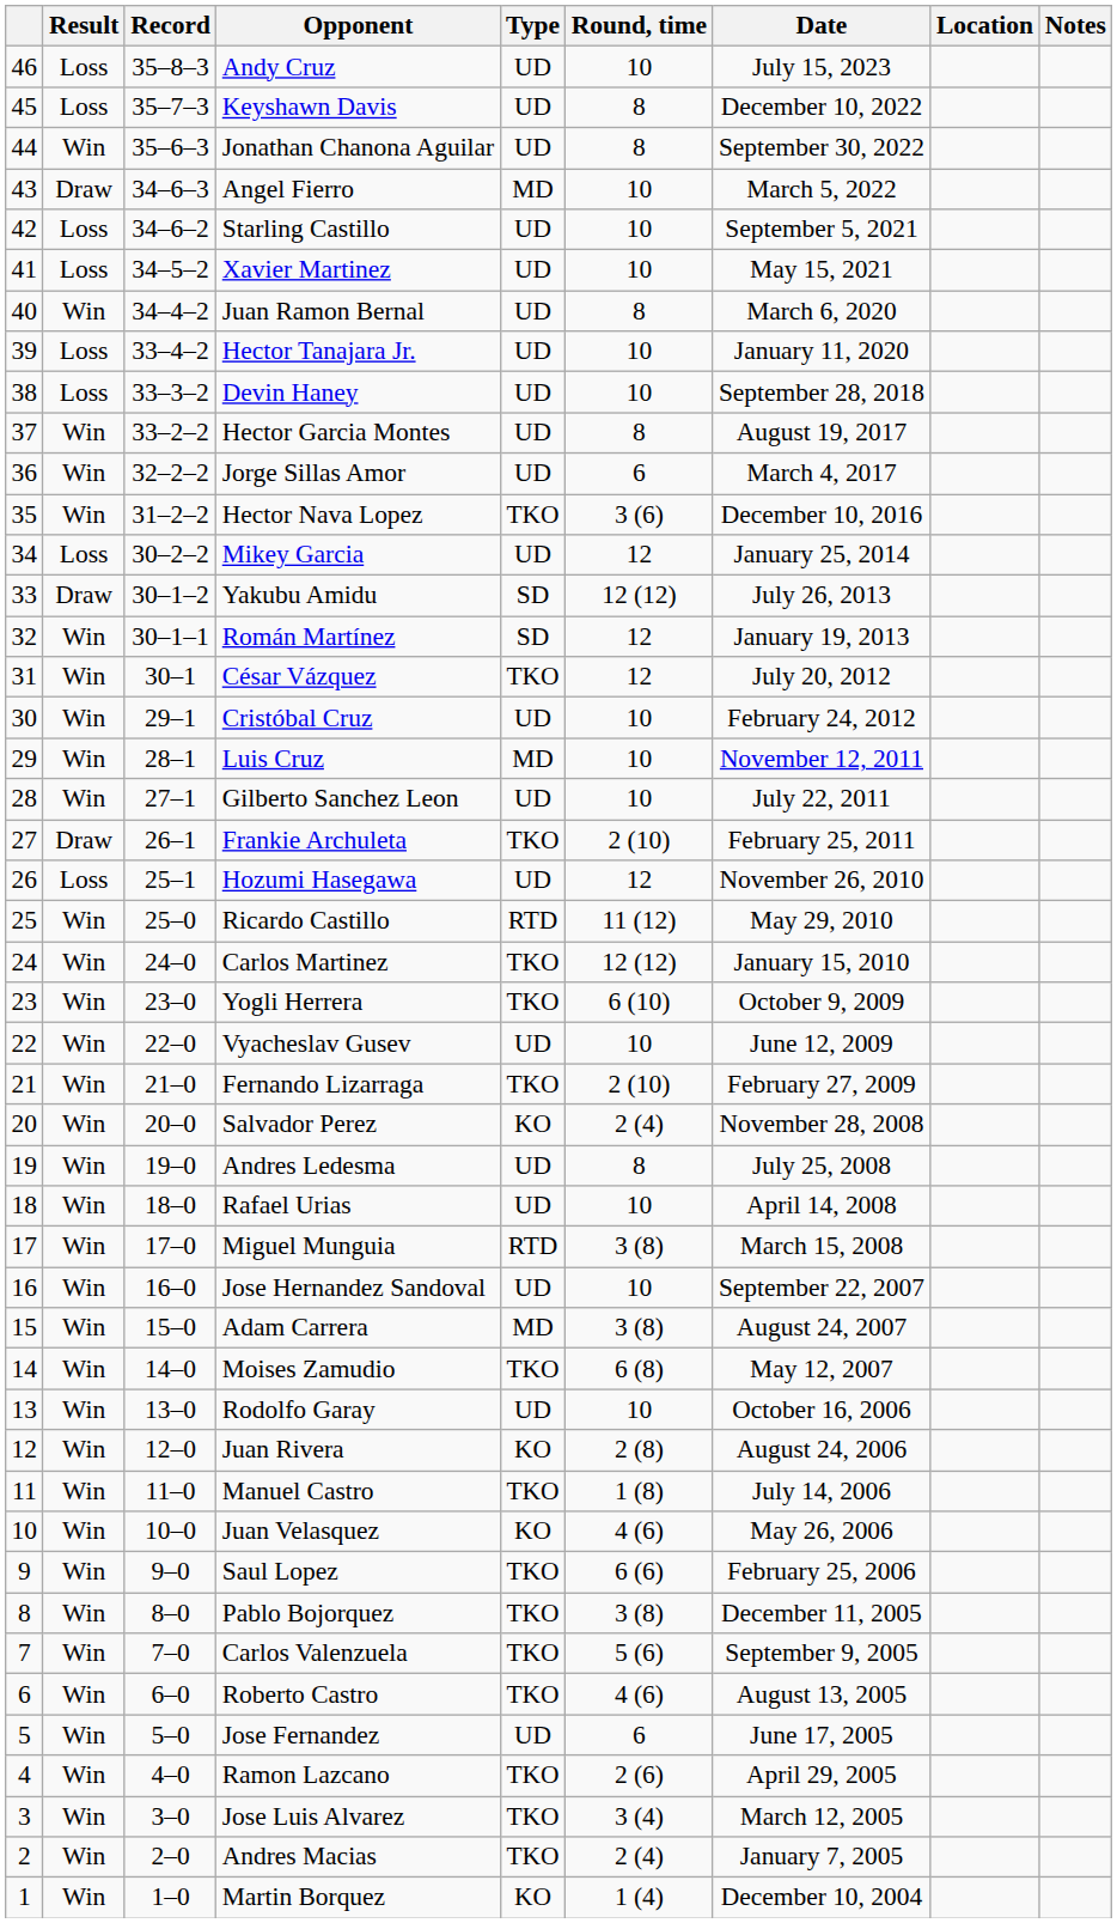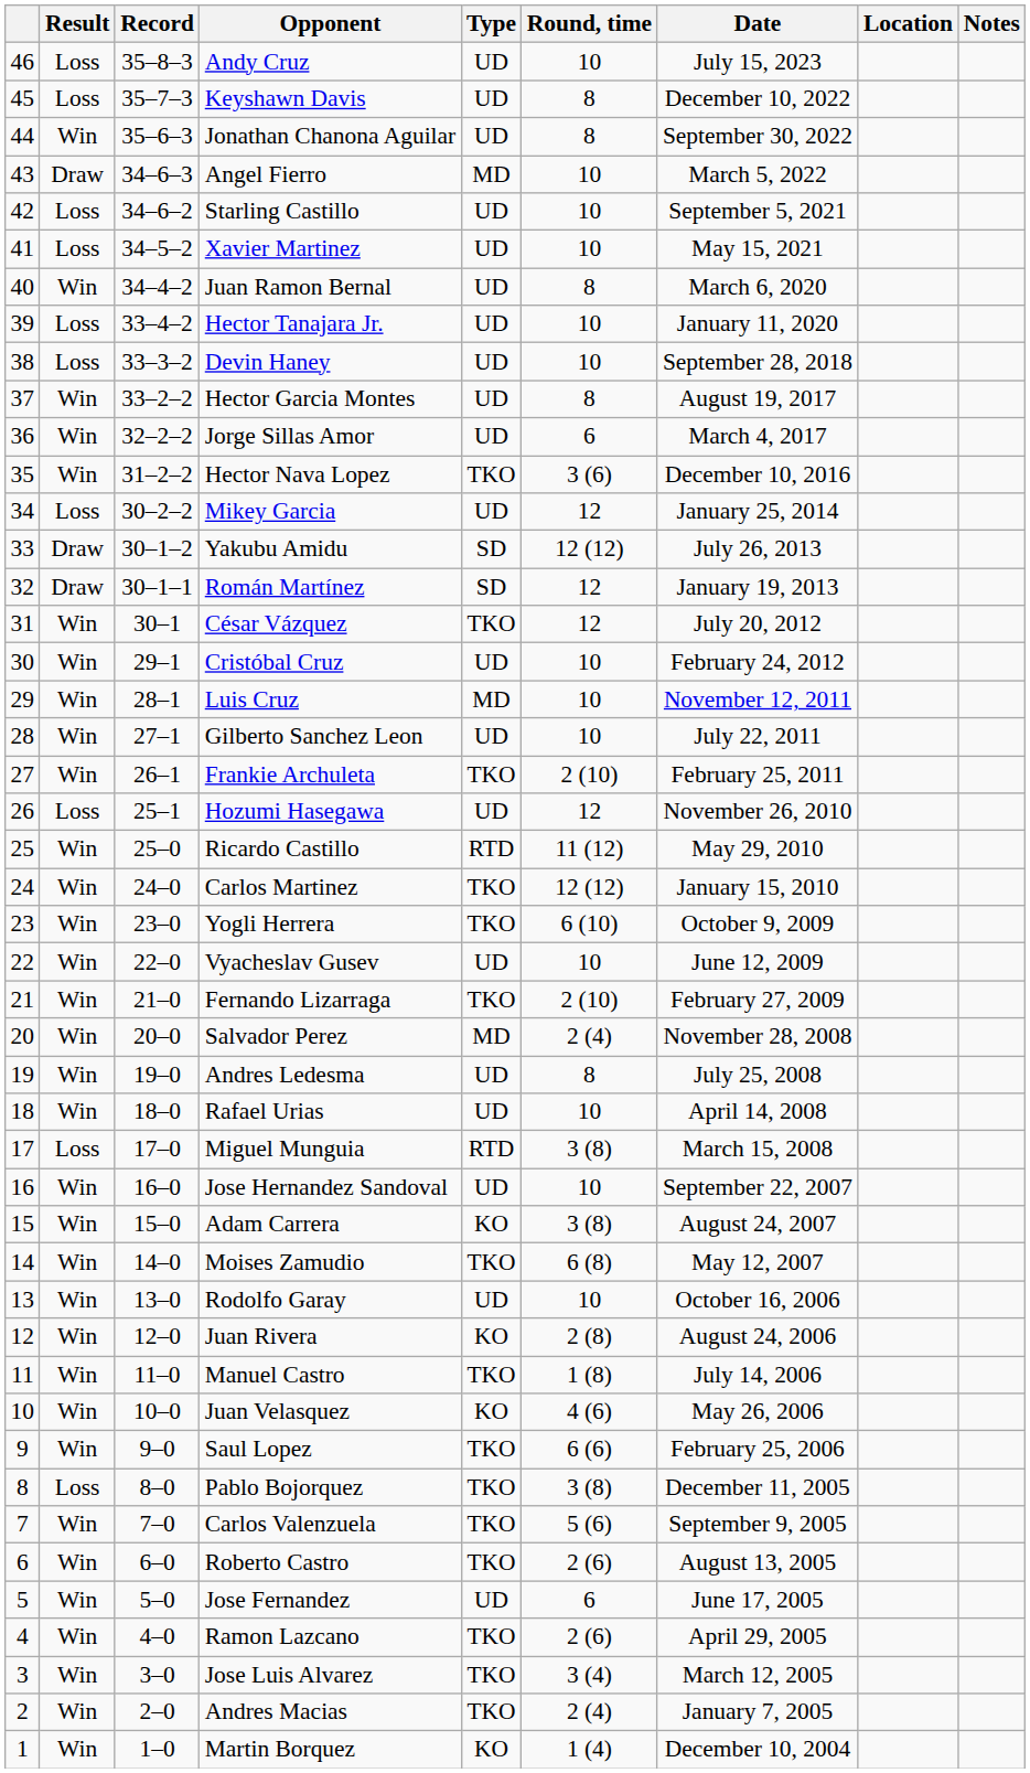Román Martínez | Result: Win -> Draw
Frankie Archuleta | Result: Draw -> Win
Salvador Perez | Type: KO -> MD
Miguel Munguia | Result: Win -> Loss
Adam Carrera | Type: MD -> KO
Pablo Bojorquez | Result: Win -> Loss
Roberto Castro | Round, time: 4 (6) -> 2 (6)
